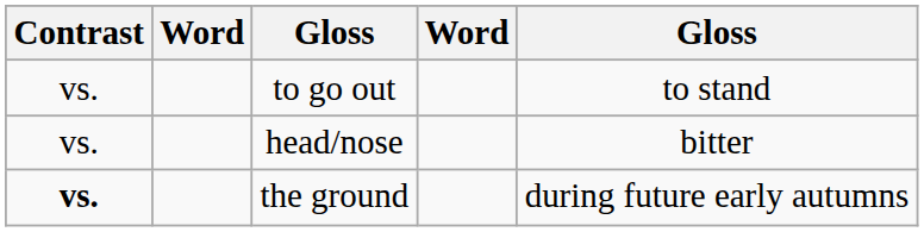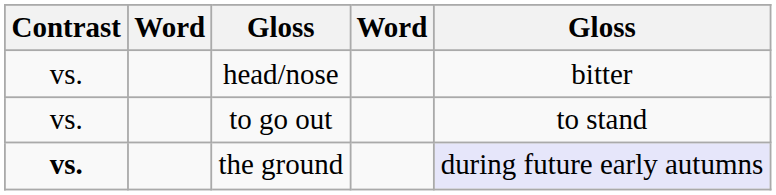rows swapped: head/nose <-> to go out
the ground | column 5: no background -> lavender background
